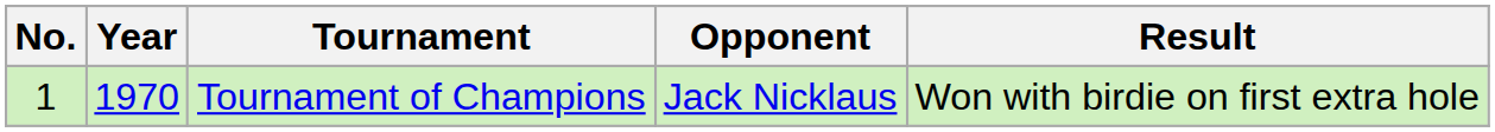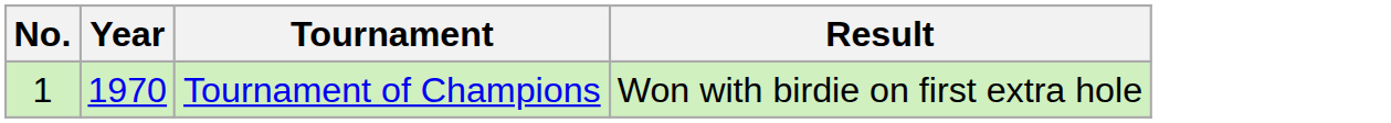- column: Opponent | Jack Nicklaus
